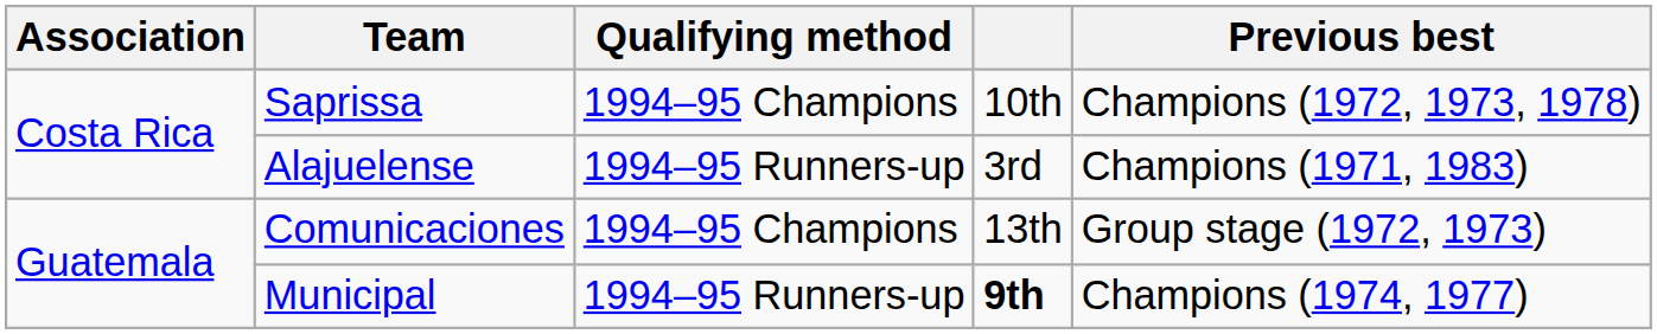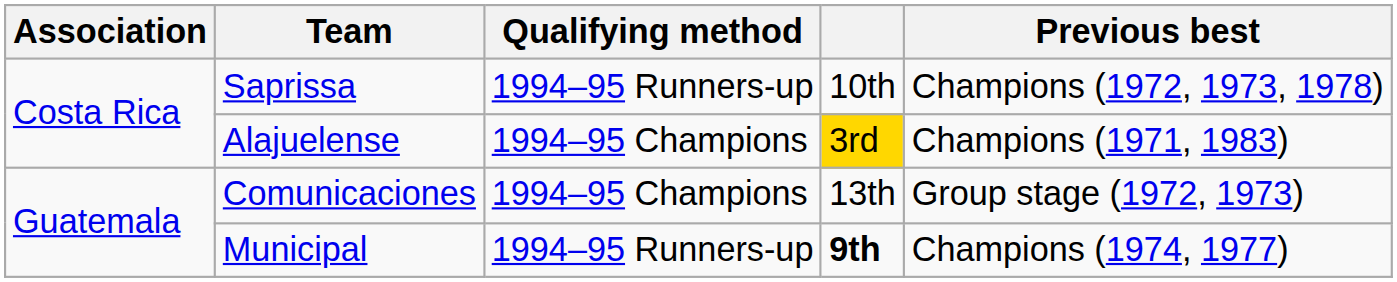Saprissa | Qualifying method: 1994–95 Champions -> 1994–95 Runners-up
Alajuelense | Qualifying method: 1994–95 Runners-up -> 1994–95 Champions
Alajuelense | column 4: no background -> gold background
